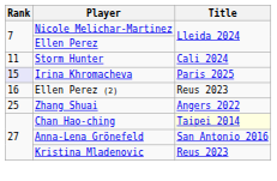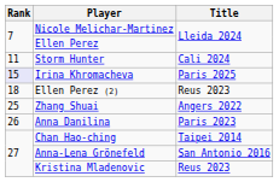Ellen Perez (2) | Rank: 16 -> 18
+ row: 26 | Anna Danilina | Paris 2023
Chan Hao-ching | Title: lightyellow background -> no background
